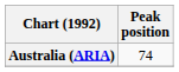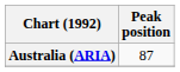Australia (ARIA) | Peak position: 74 -> 87
